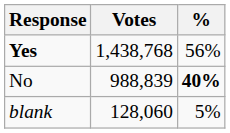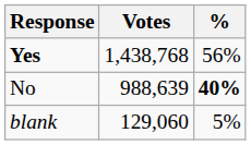No | Votes: 988,839 -> 988,639
blank | Votes: 128,060 -> 129,060
